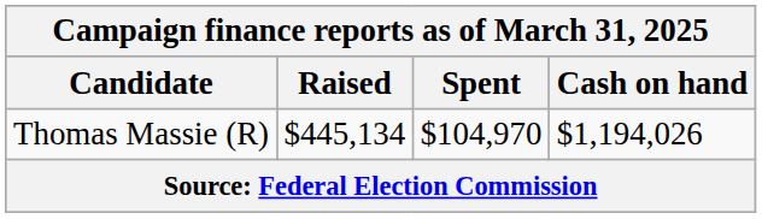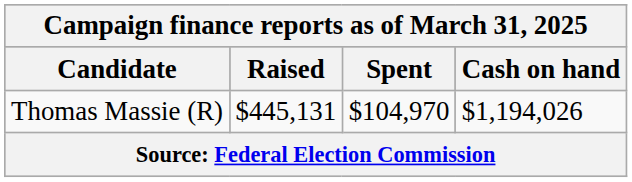Thomas Massie (R) | Raised: $445,134 -> $445,131
